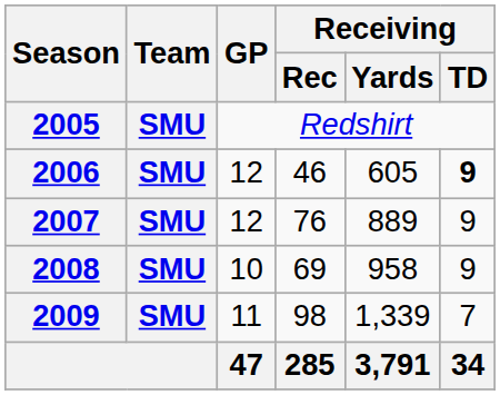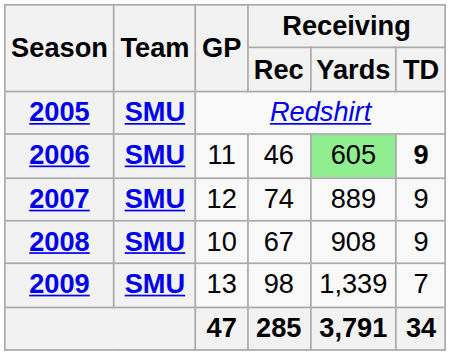2006 | GP: 12 -> 11
2006 | Receiving / Yards: no background -> lightgreen background
2007 | Receiving / Rec: 76 -> 74
2008 | Receiving / Rec: 69 -> 67
2008 | Receiving / Yards: 958 -> 908
2009 | GP: 11 -> 13
